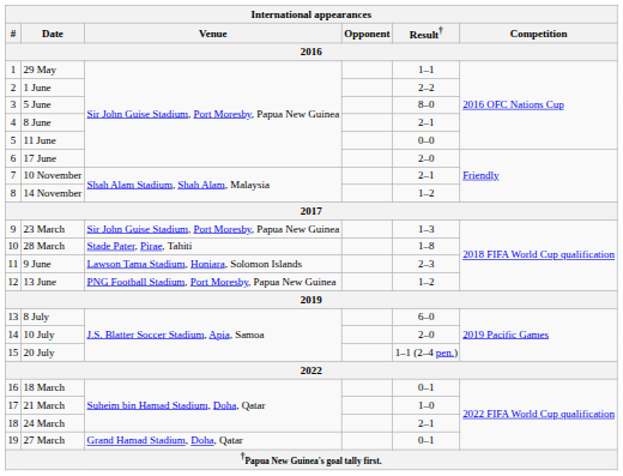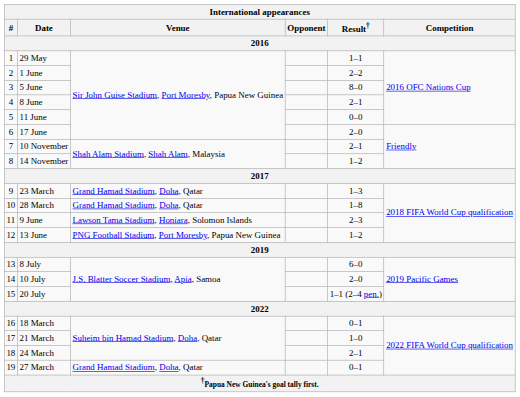23 March | Venue: Sir John Guise Stadium, Port Moresby, Papua New Guinea -> Grand Hamad Stadium, Doha, Qatar
28 March | Venue: Stade Pater, Pirae, Tahiti -> Grand Hamad Stadium, Doha, Qatar
